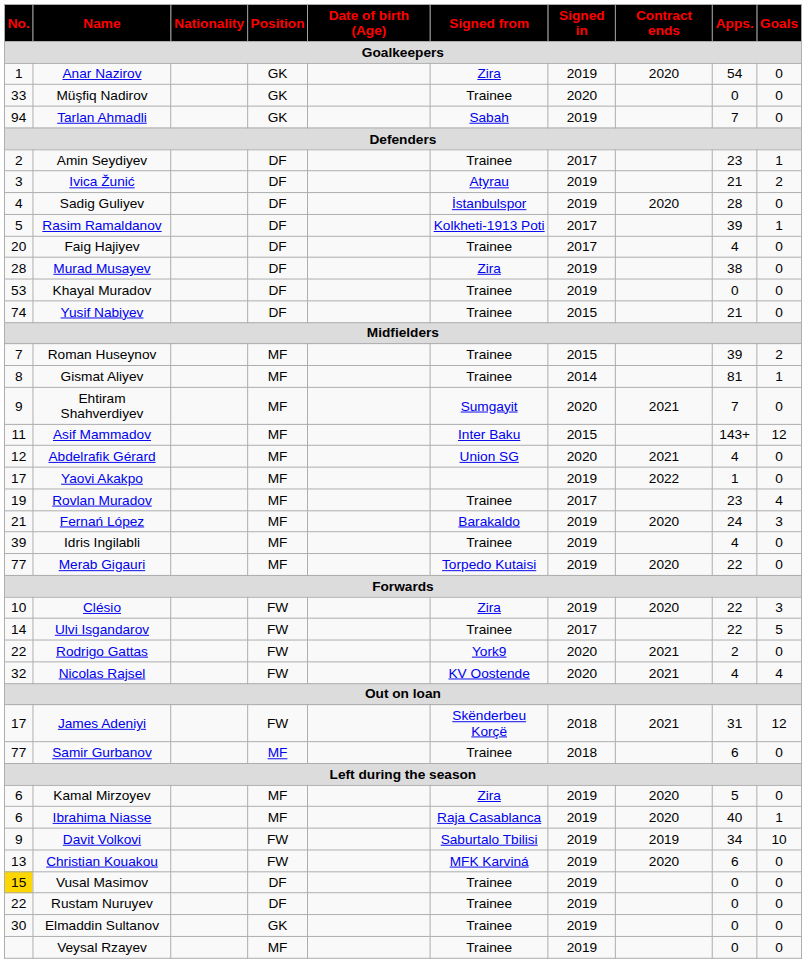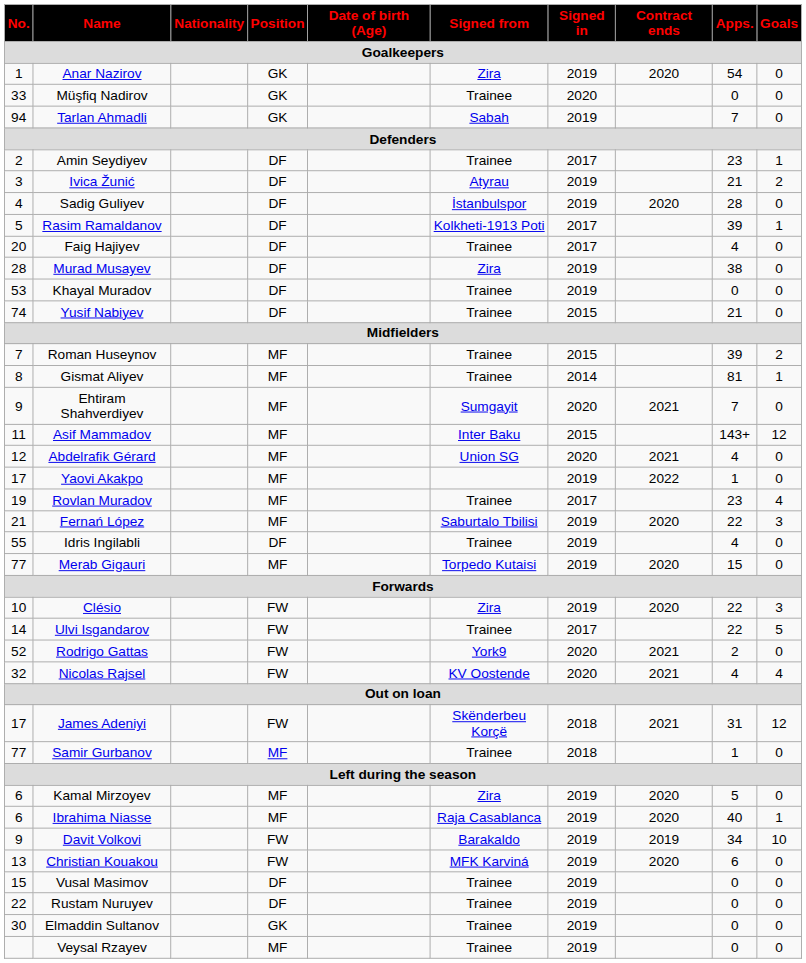Fernań López | Signed from: Barakaldo -> Saburtalo Tbilisi
Fernań López | Apps.: 24 -> 22
Idris Ingilabli | No.: 39 -> 55
Idris Ingilabli | Position: MF -> DF
Merab Gigauri | Apps.: 22 -> 15
Rodrigo Gattas | No.: 22 -> 52
Samir Gurbanov | Apps.: 6 -> 1
Davit Volkovi | Signed from: Saburtalo Tbilisi -> Barakaldo
Vusal Masimov | No.: gold background -> no background
